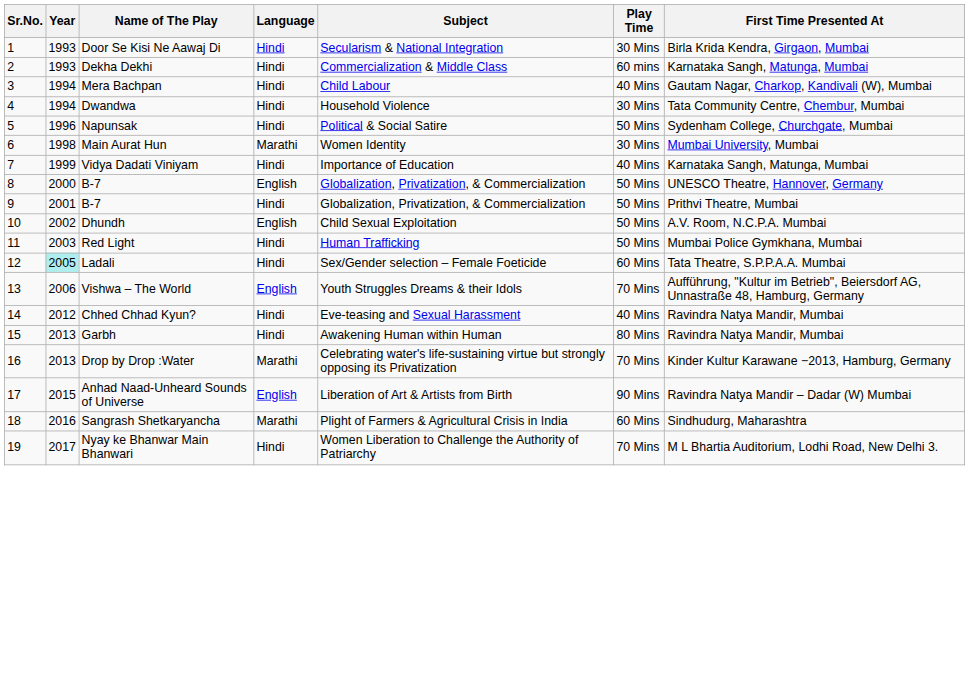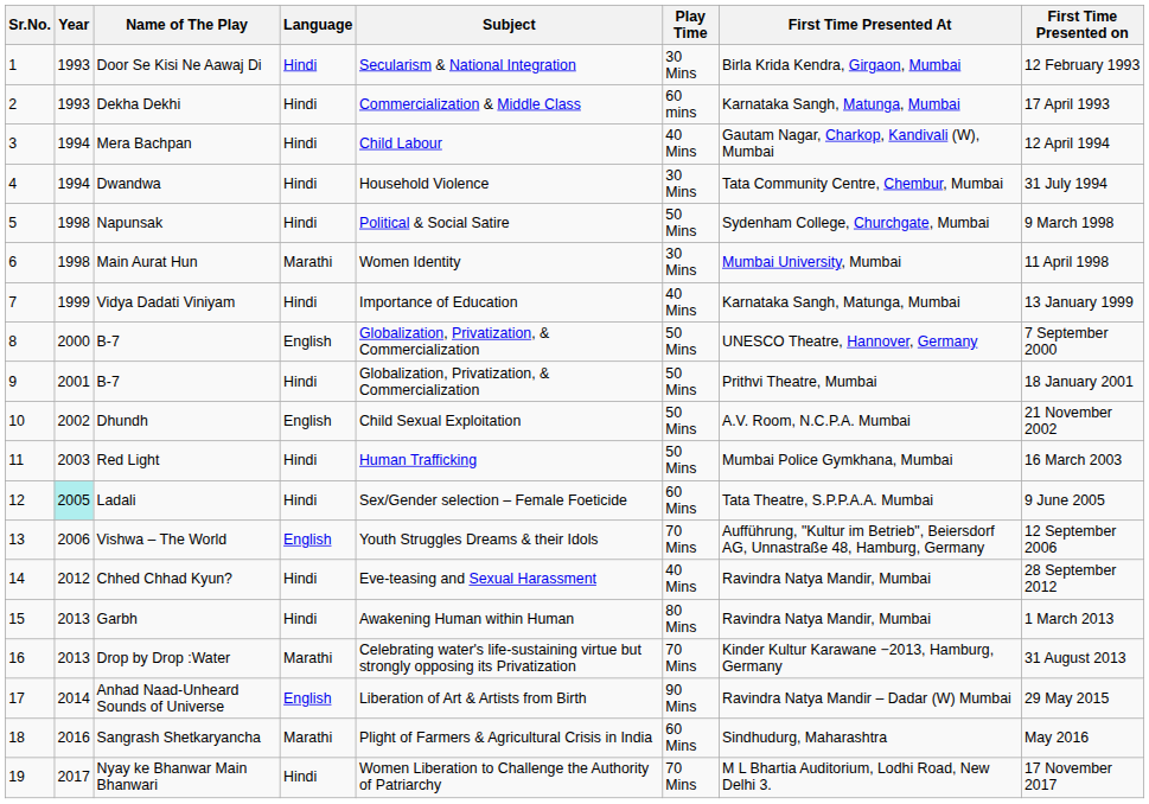+ column: First Time Presented on | 12 February 1993 | 17 April 1993 | 12 April 1994 | 31 July 1994 | 9 March 1998 | 11 April 1998 | 13 January 1999 | 7 September 2000 | 18 January 2001 | 21 November 2002 | 16 March 2003 | 9 June 2005 | 12 September 2006 | 28 September 2012 | 1 March 2013 | 31 August 2013 | 29 May 2015 | May 2016 | 17 November 2017
Napunsak | Year: 1996 -> 1998
Anhad Naad-Unheard Sounds of Universe | Year: 2015 -> 2014
